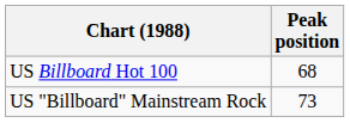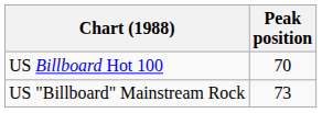US Billboard Hot 100 | Peak position: 68 -> 70
